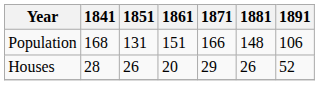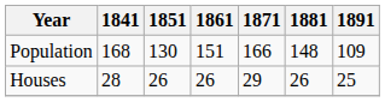Population | 1851: 131 -> 130
Population | 1891: 106 -> 109
Houses | 1861: 20 -> 26
Houses | 1891: 52 -> 25
